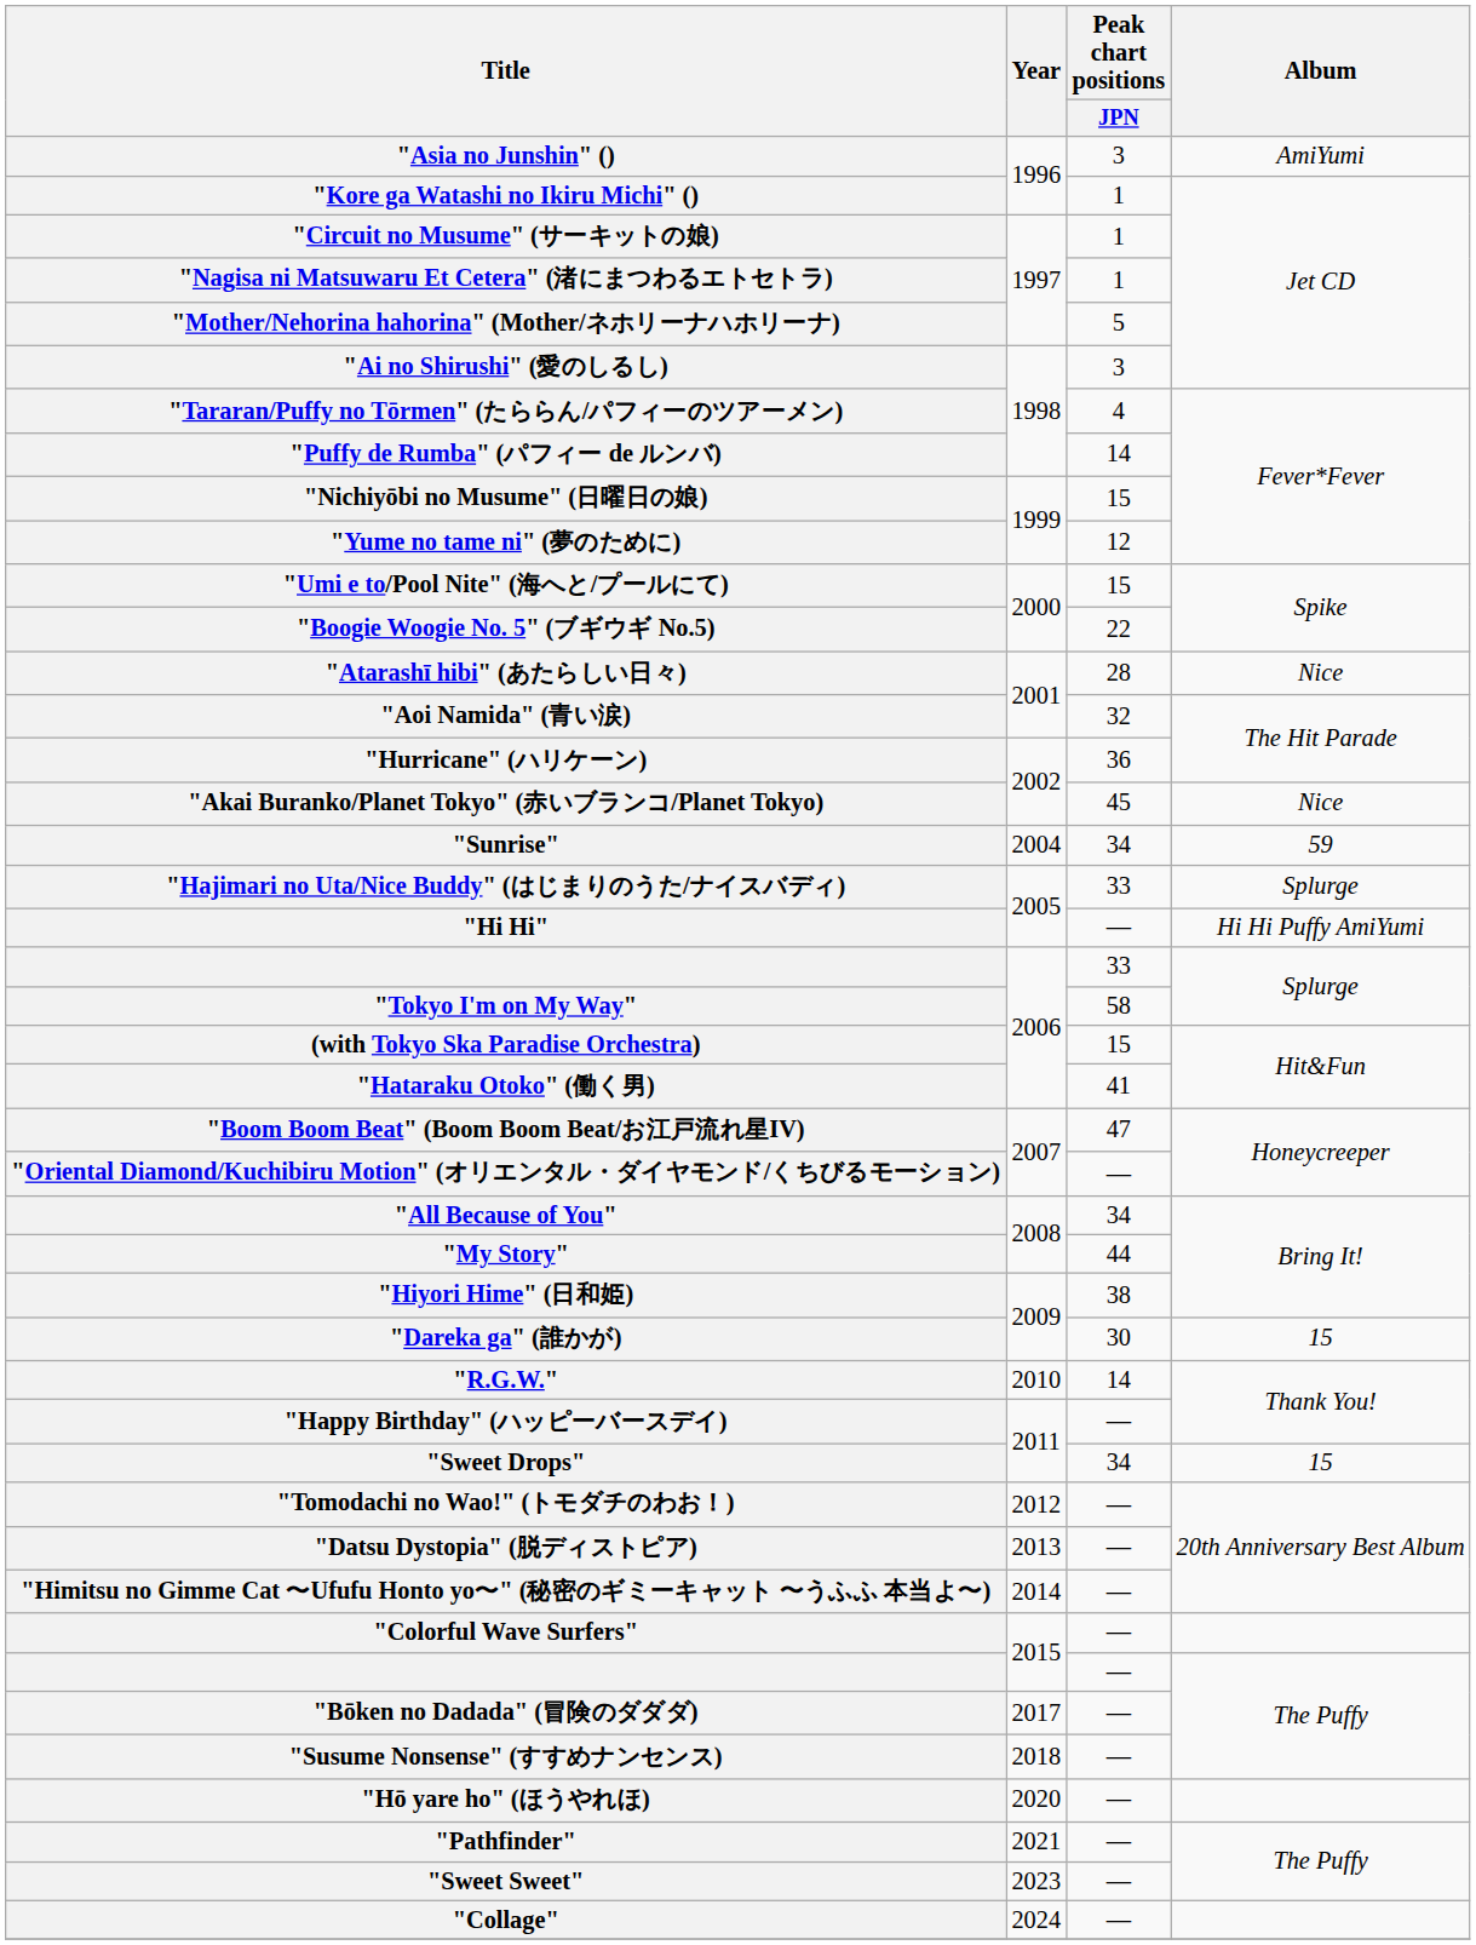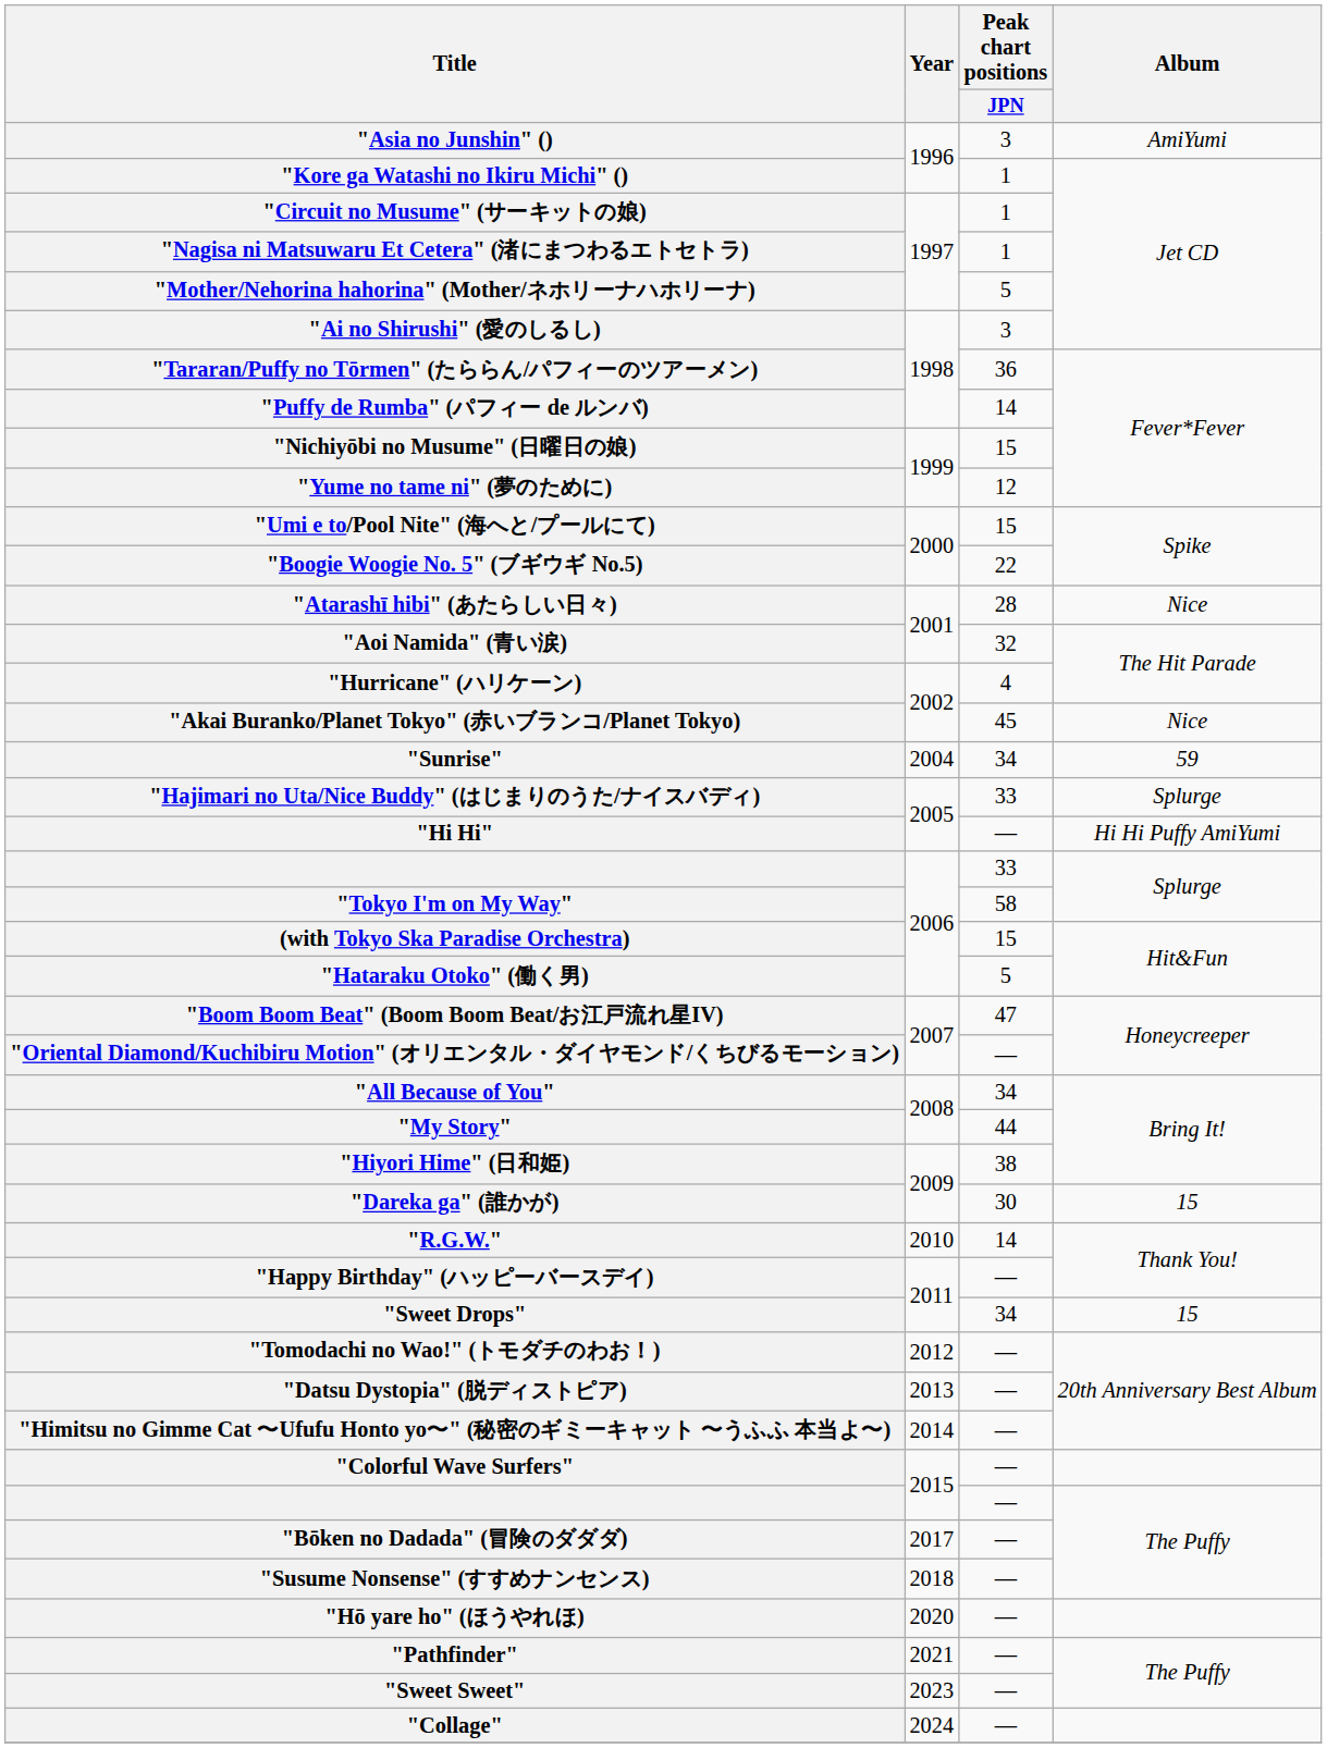"Tararan/Puffy no Tōrmen" (たららん/パフィーのツアーメン) | Peak chart positions / JPN: 4 -> 36
"Hurricane" (ハリケーン) | Peak chart positions / JPN: 36 -> 4
"Hataraku Otoko" (働く男) | Peak chart positions / JPN: 41 -> 5
